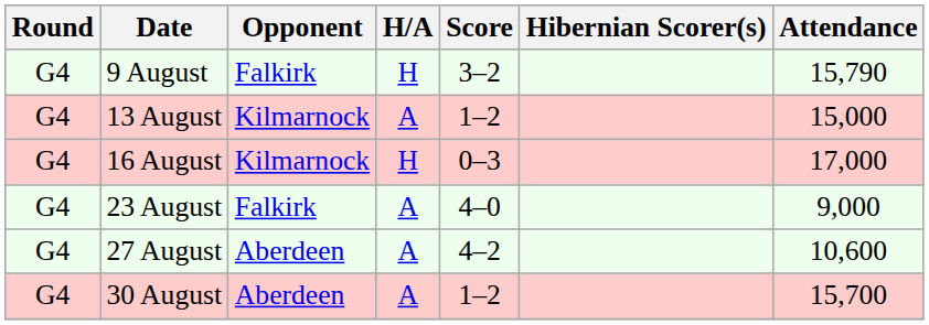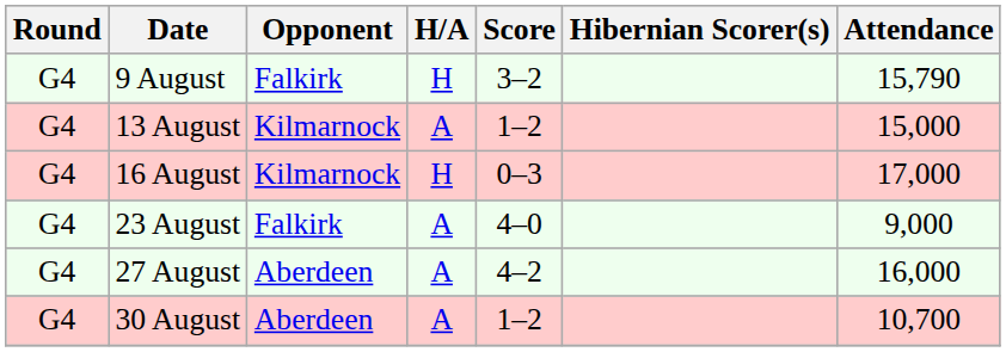27 August | Attendance: 10,600 -> 16,000
30 August | Attendance: 15,700 -> 10,700
